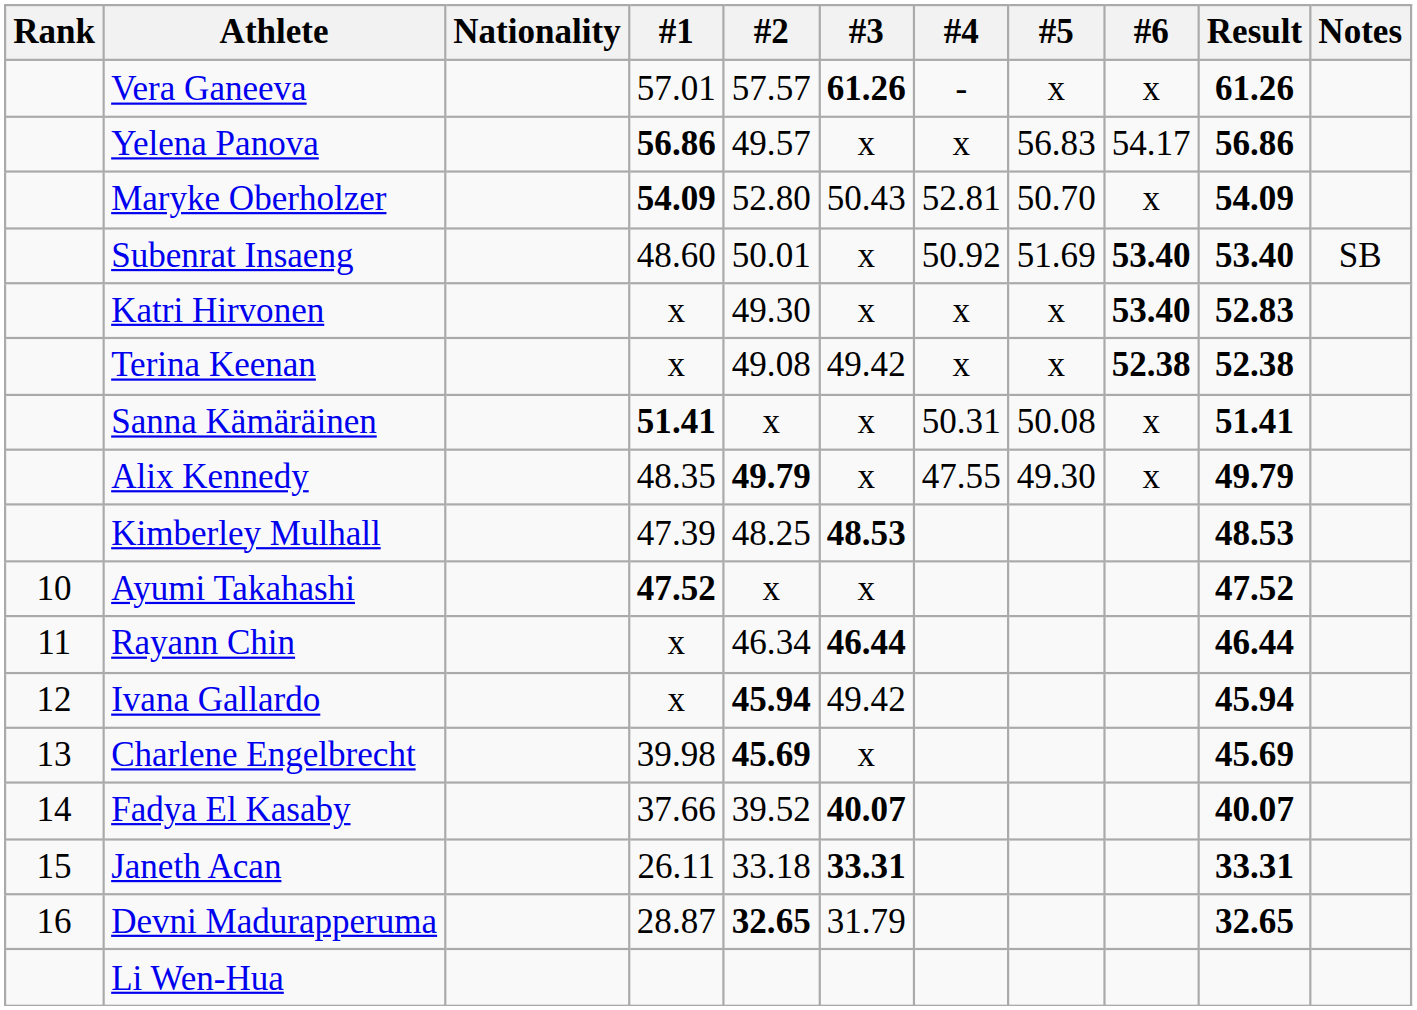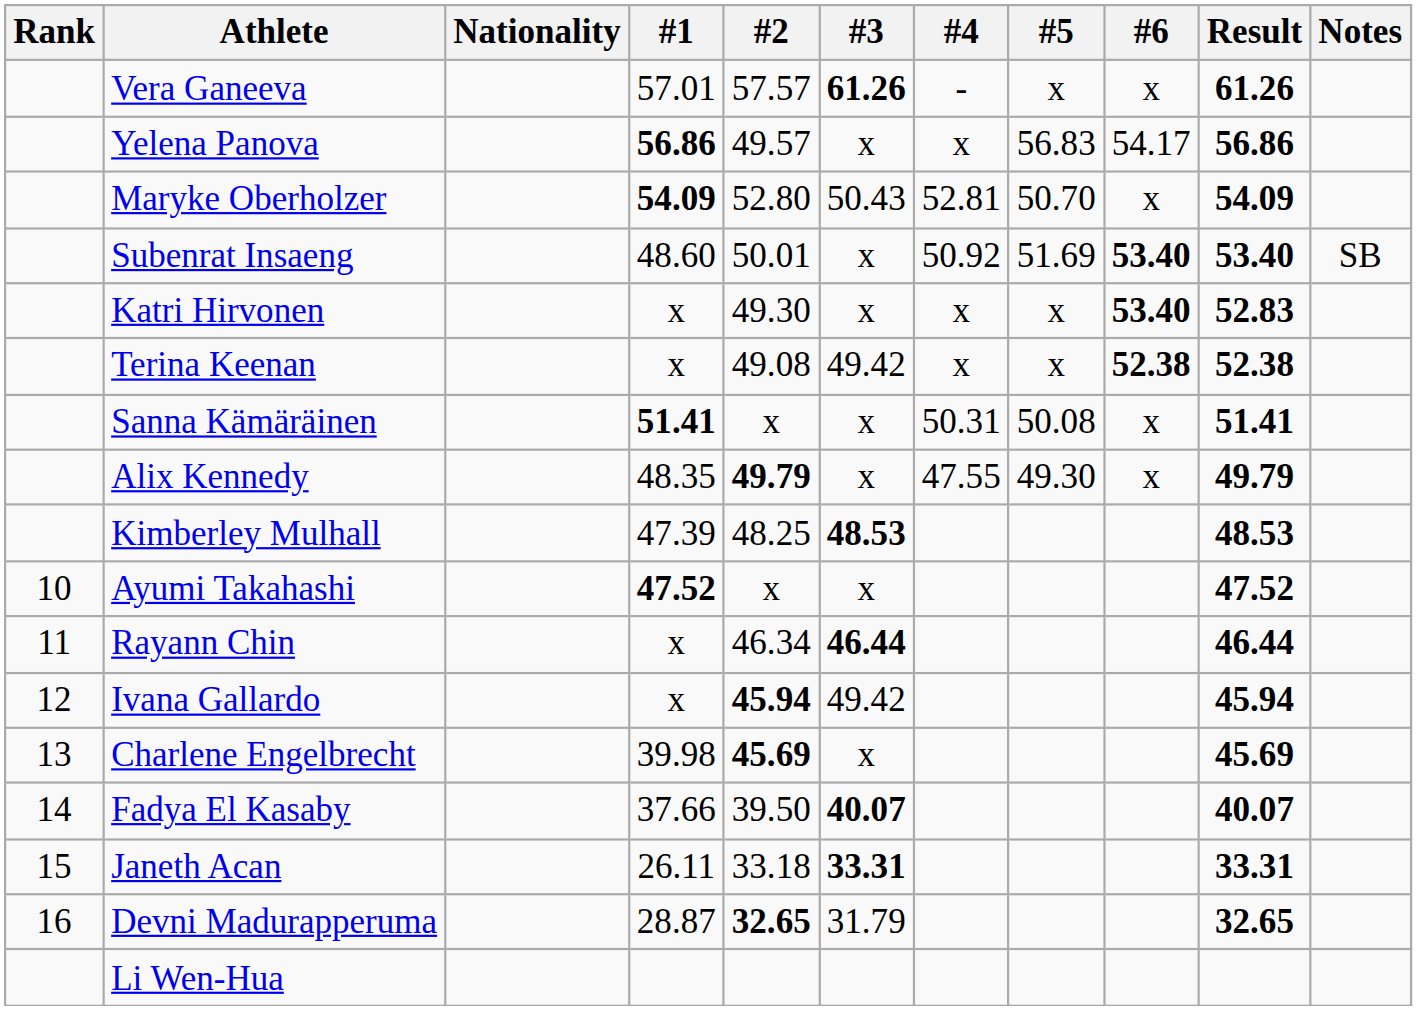Fadya El Kasaby | #2: 39.52 -> 39.50
